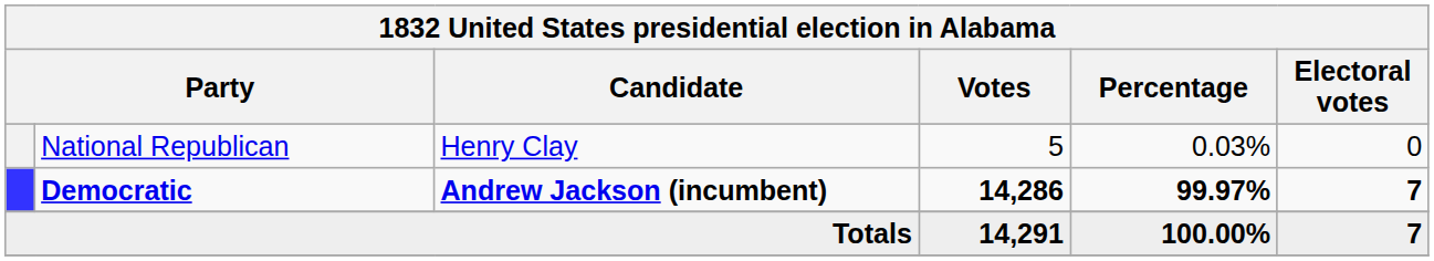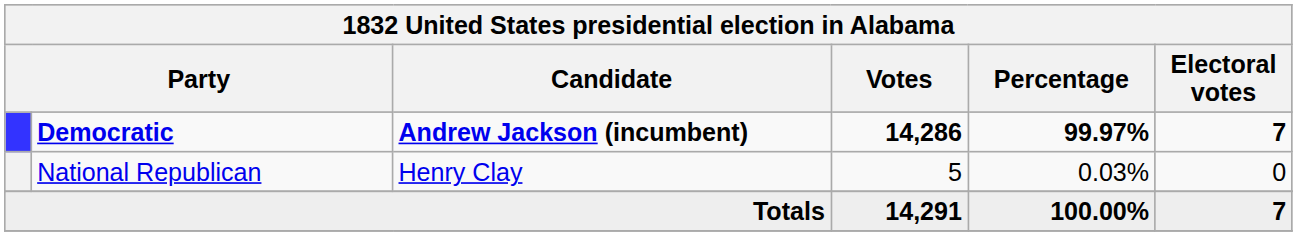rows swapped: Democratic <-> National Republican
